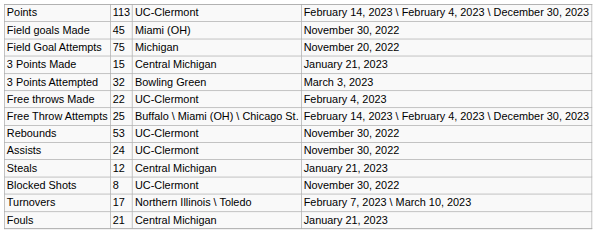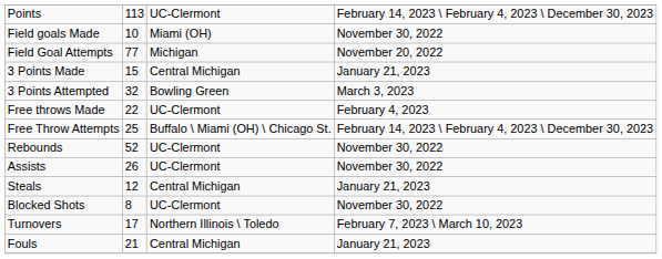Field goals Made | column 2: 45 -> 10
Field Goal Attempts | column 2: 75 -> 77
Rebounds | column 2: 53 -> 52
Assists | column 2: 24 -> 26
